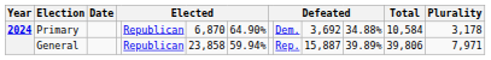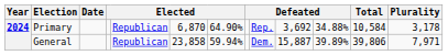Primary | column 9: Dem. -> Rep.
General | column 9: Rep. -> Dem.
